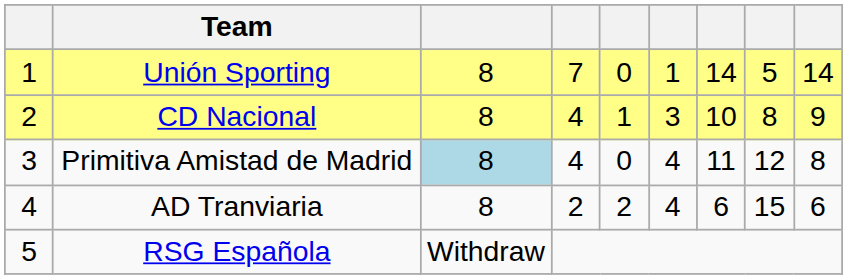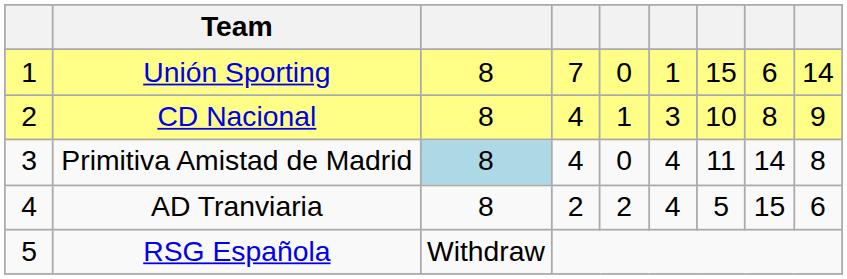Unión Sporting | column 7: 14 -> 15
Unión Sporting | column 8: 5 -> 6
Primitiva Amistad de Madrid | column 8: 12 -> 14
AD Tranviaria | column 7: 6 -> 5
